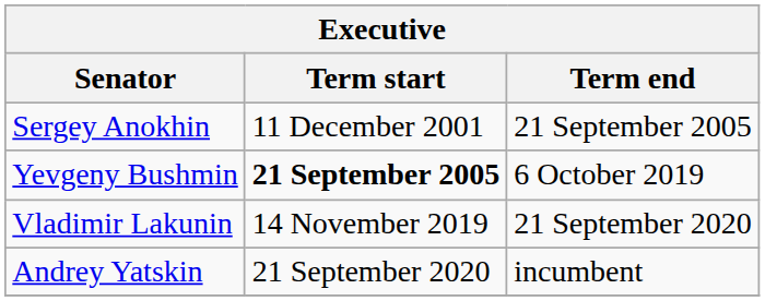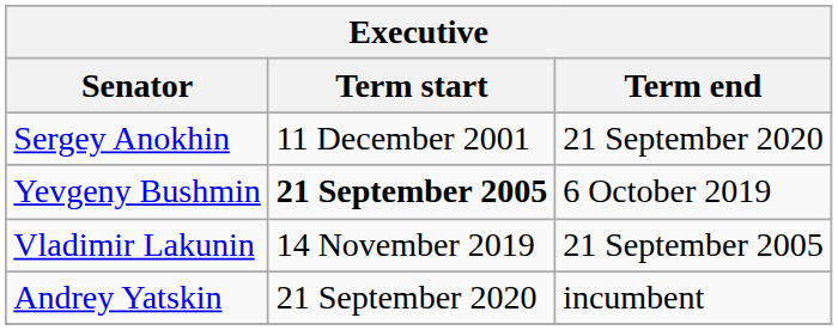Sergey Anokhin | Term end: 21 September 2005 -> 21 September 2020
Vladimir Lakunin | Term end: 21 September 2020 -> 21 September 2005
